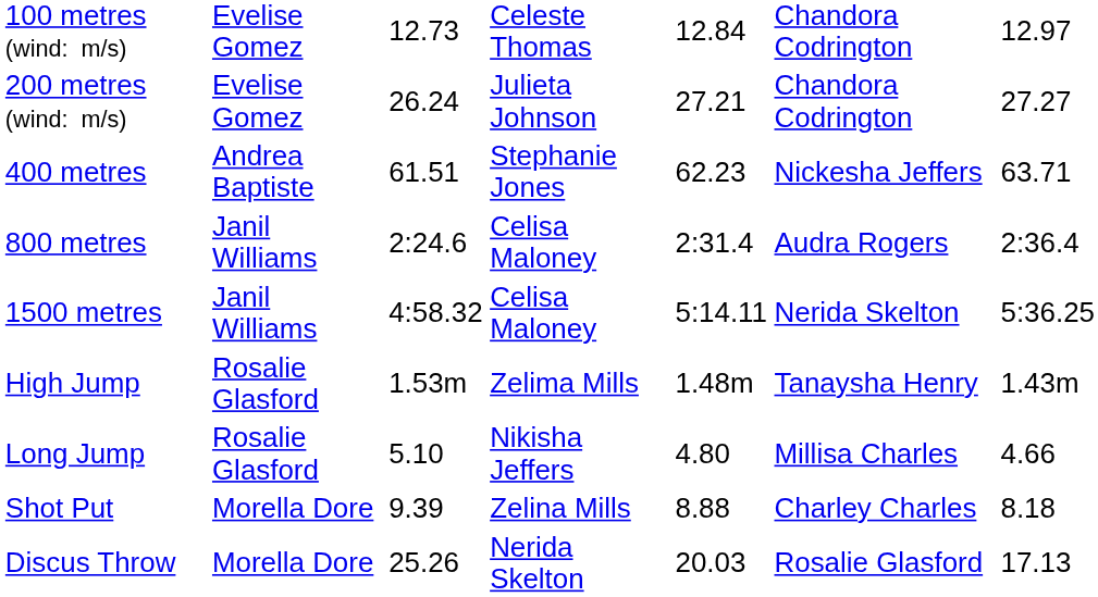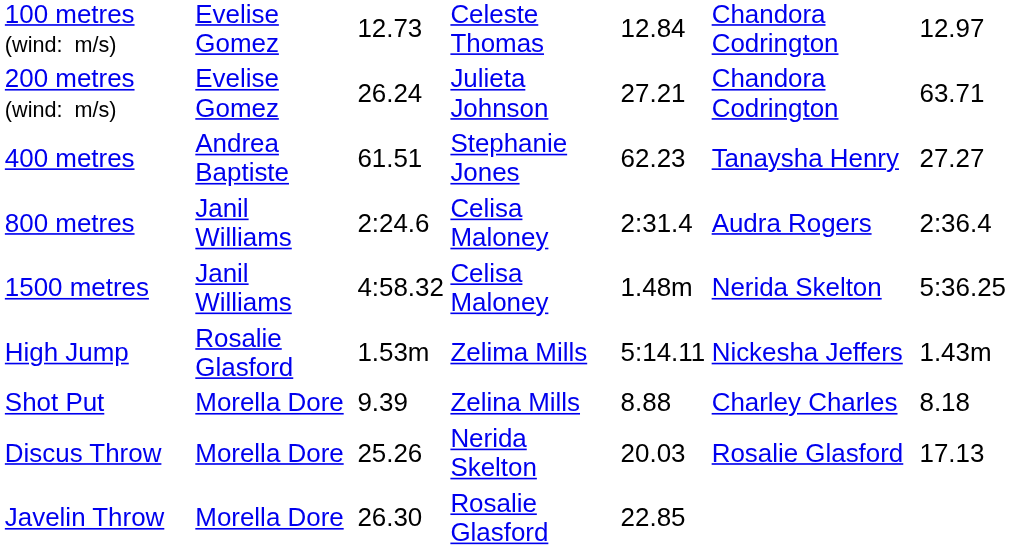200 metres (wind: m/s) | column 7: 27.27 -> 63.71
400 metres | column 6: Nickesha Jeffers -> Tanaysha Henry
400 metres | column 7: 63.71 -> 27.27
1500 metres | column 5: 5:14.11 -> 1.48m
High Jump | column 5: 1.48m -> 5:14.11
High Jump | column 6: Tanaysha Henry -> Nickesha Jeffers
- row: Long Jump | Rosalie Glasford | 5.10 | Nikisha Jeffers | 4.80 | Millisa Charles | 4.66
+ row: Javelin Throw | Morella Dore | 26.30 | Rosalie Glasford | 22.85
